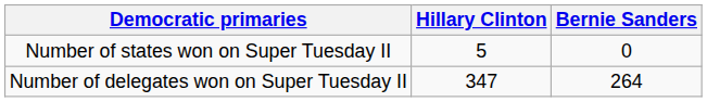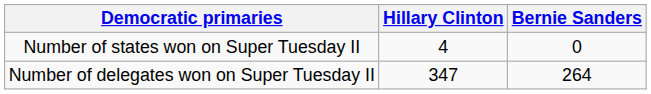Number of states won on Super Tuesday II | Hillary Clinton: 5 -> 4
